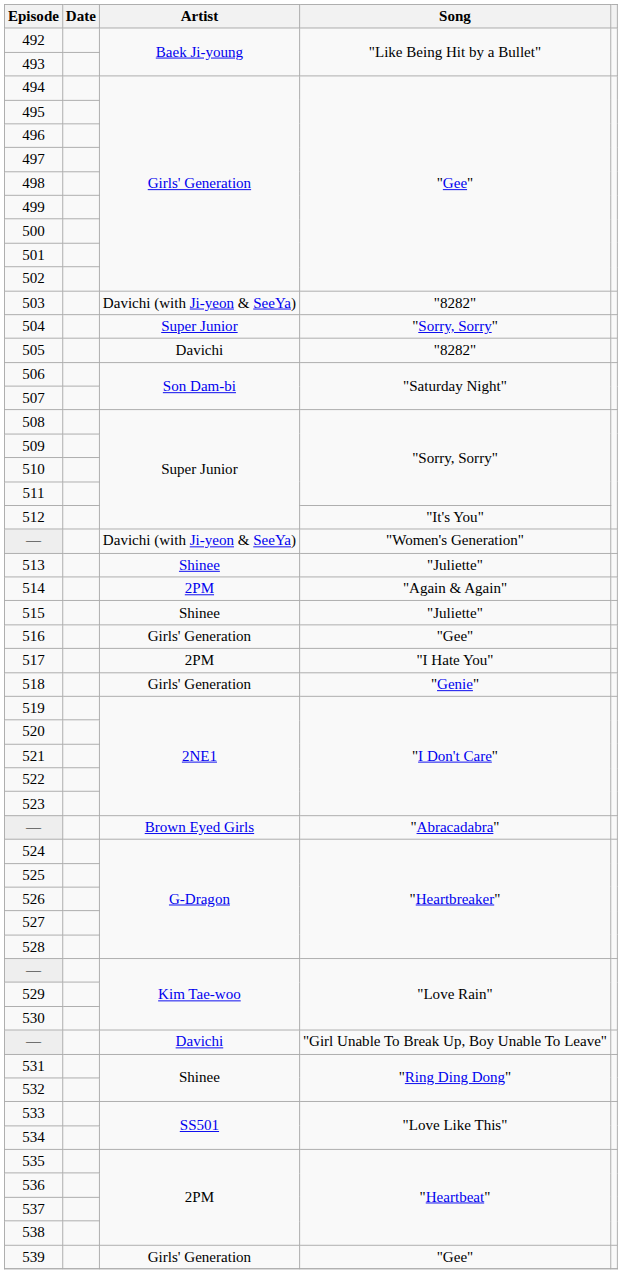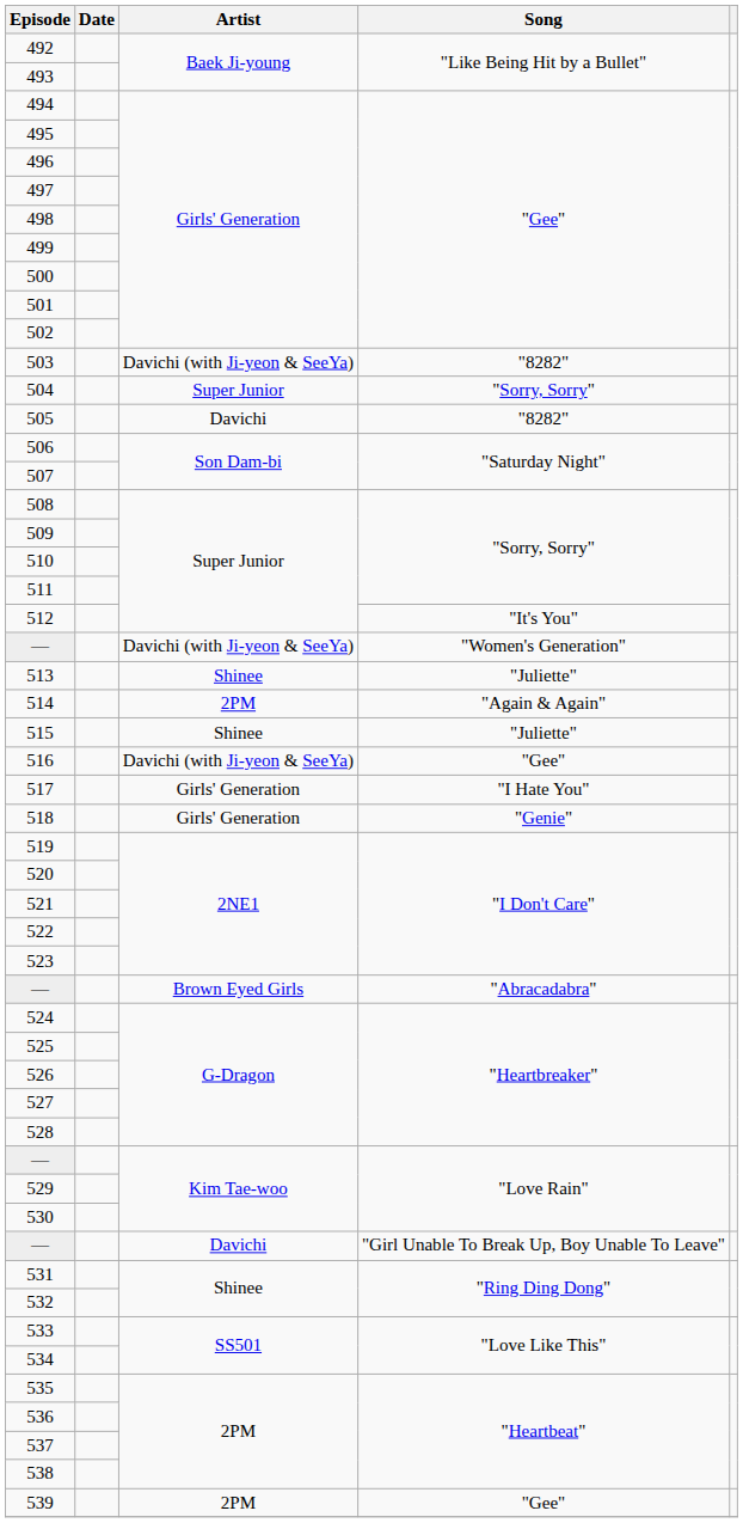516 | Artist: Girls' Generation -> Davichi (with Ji-yeon & SeeYa)
517 | Artist: 2PM -> Girls' Generation
539 | Artist: Girls' Generation -> 2PM
